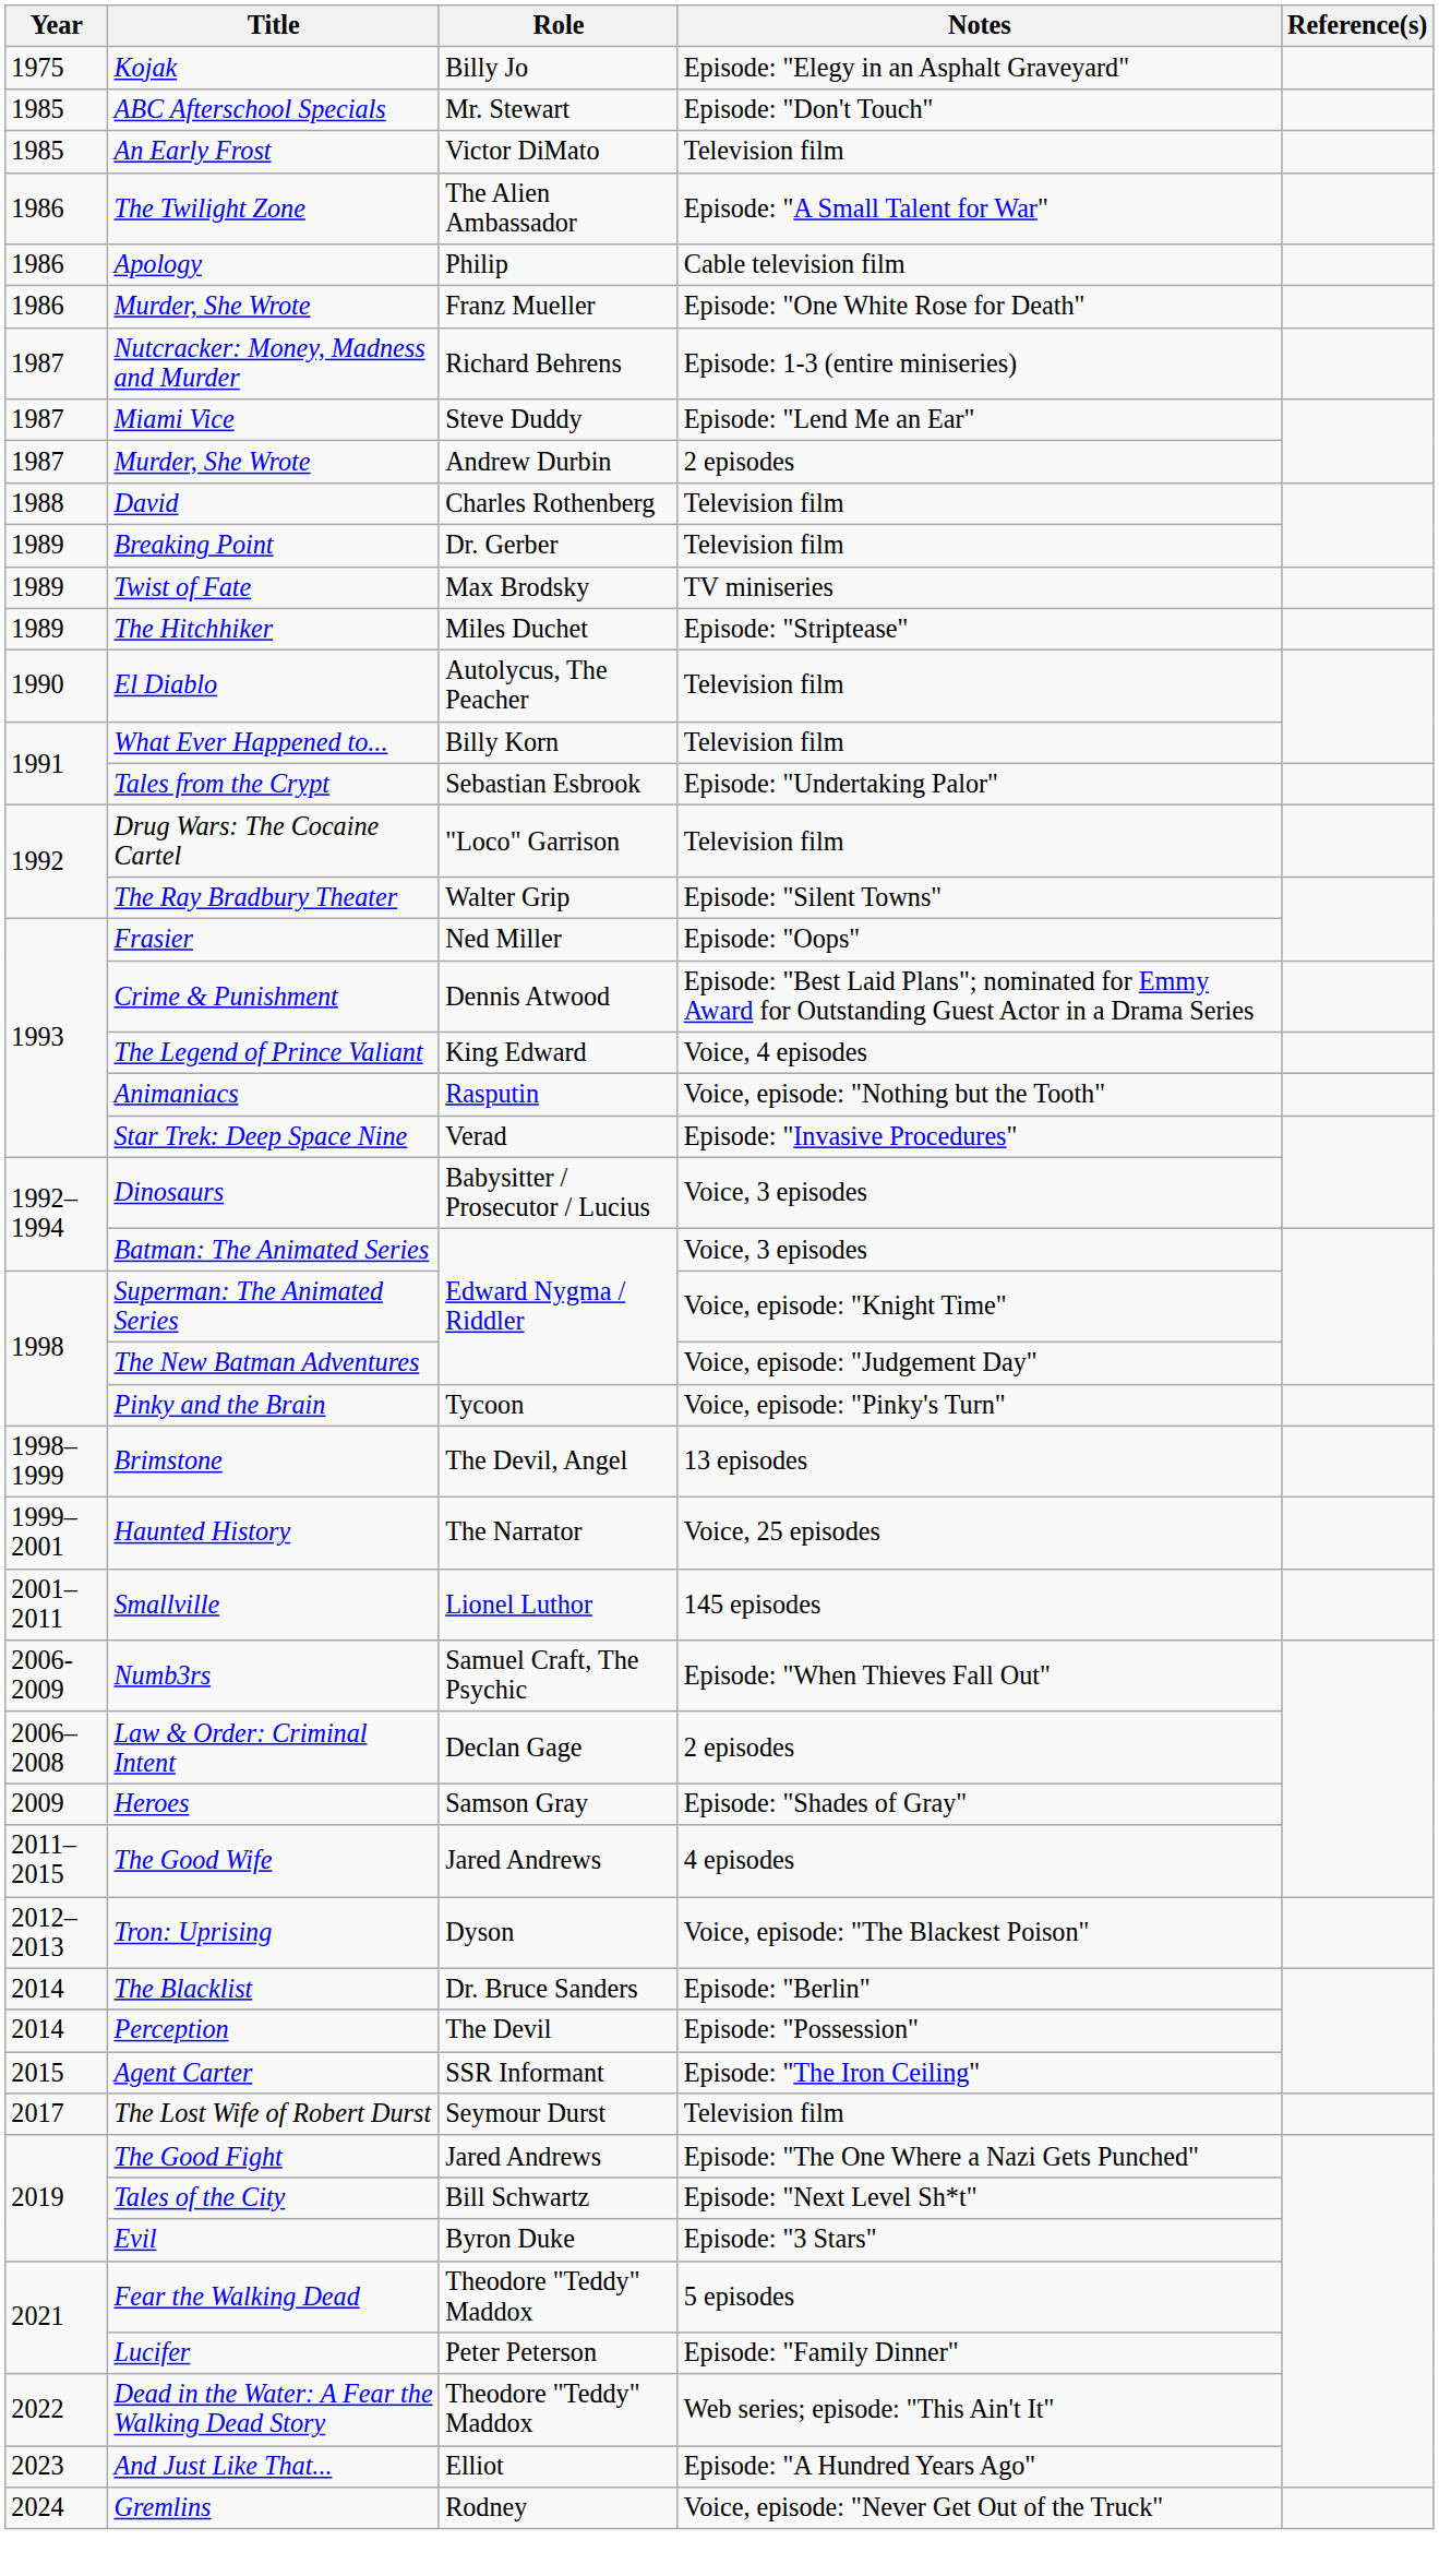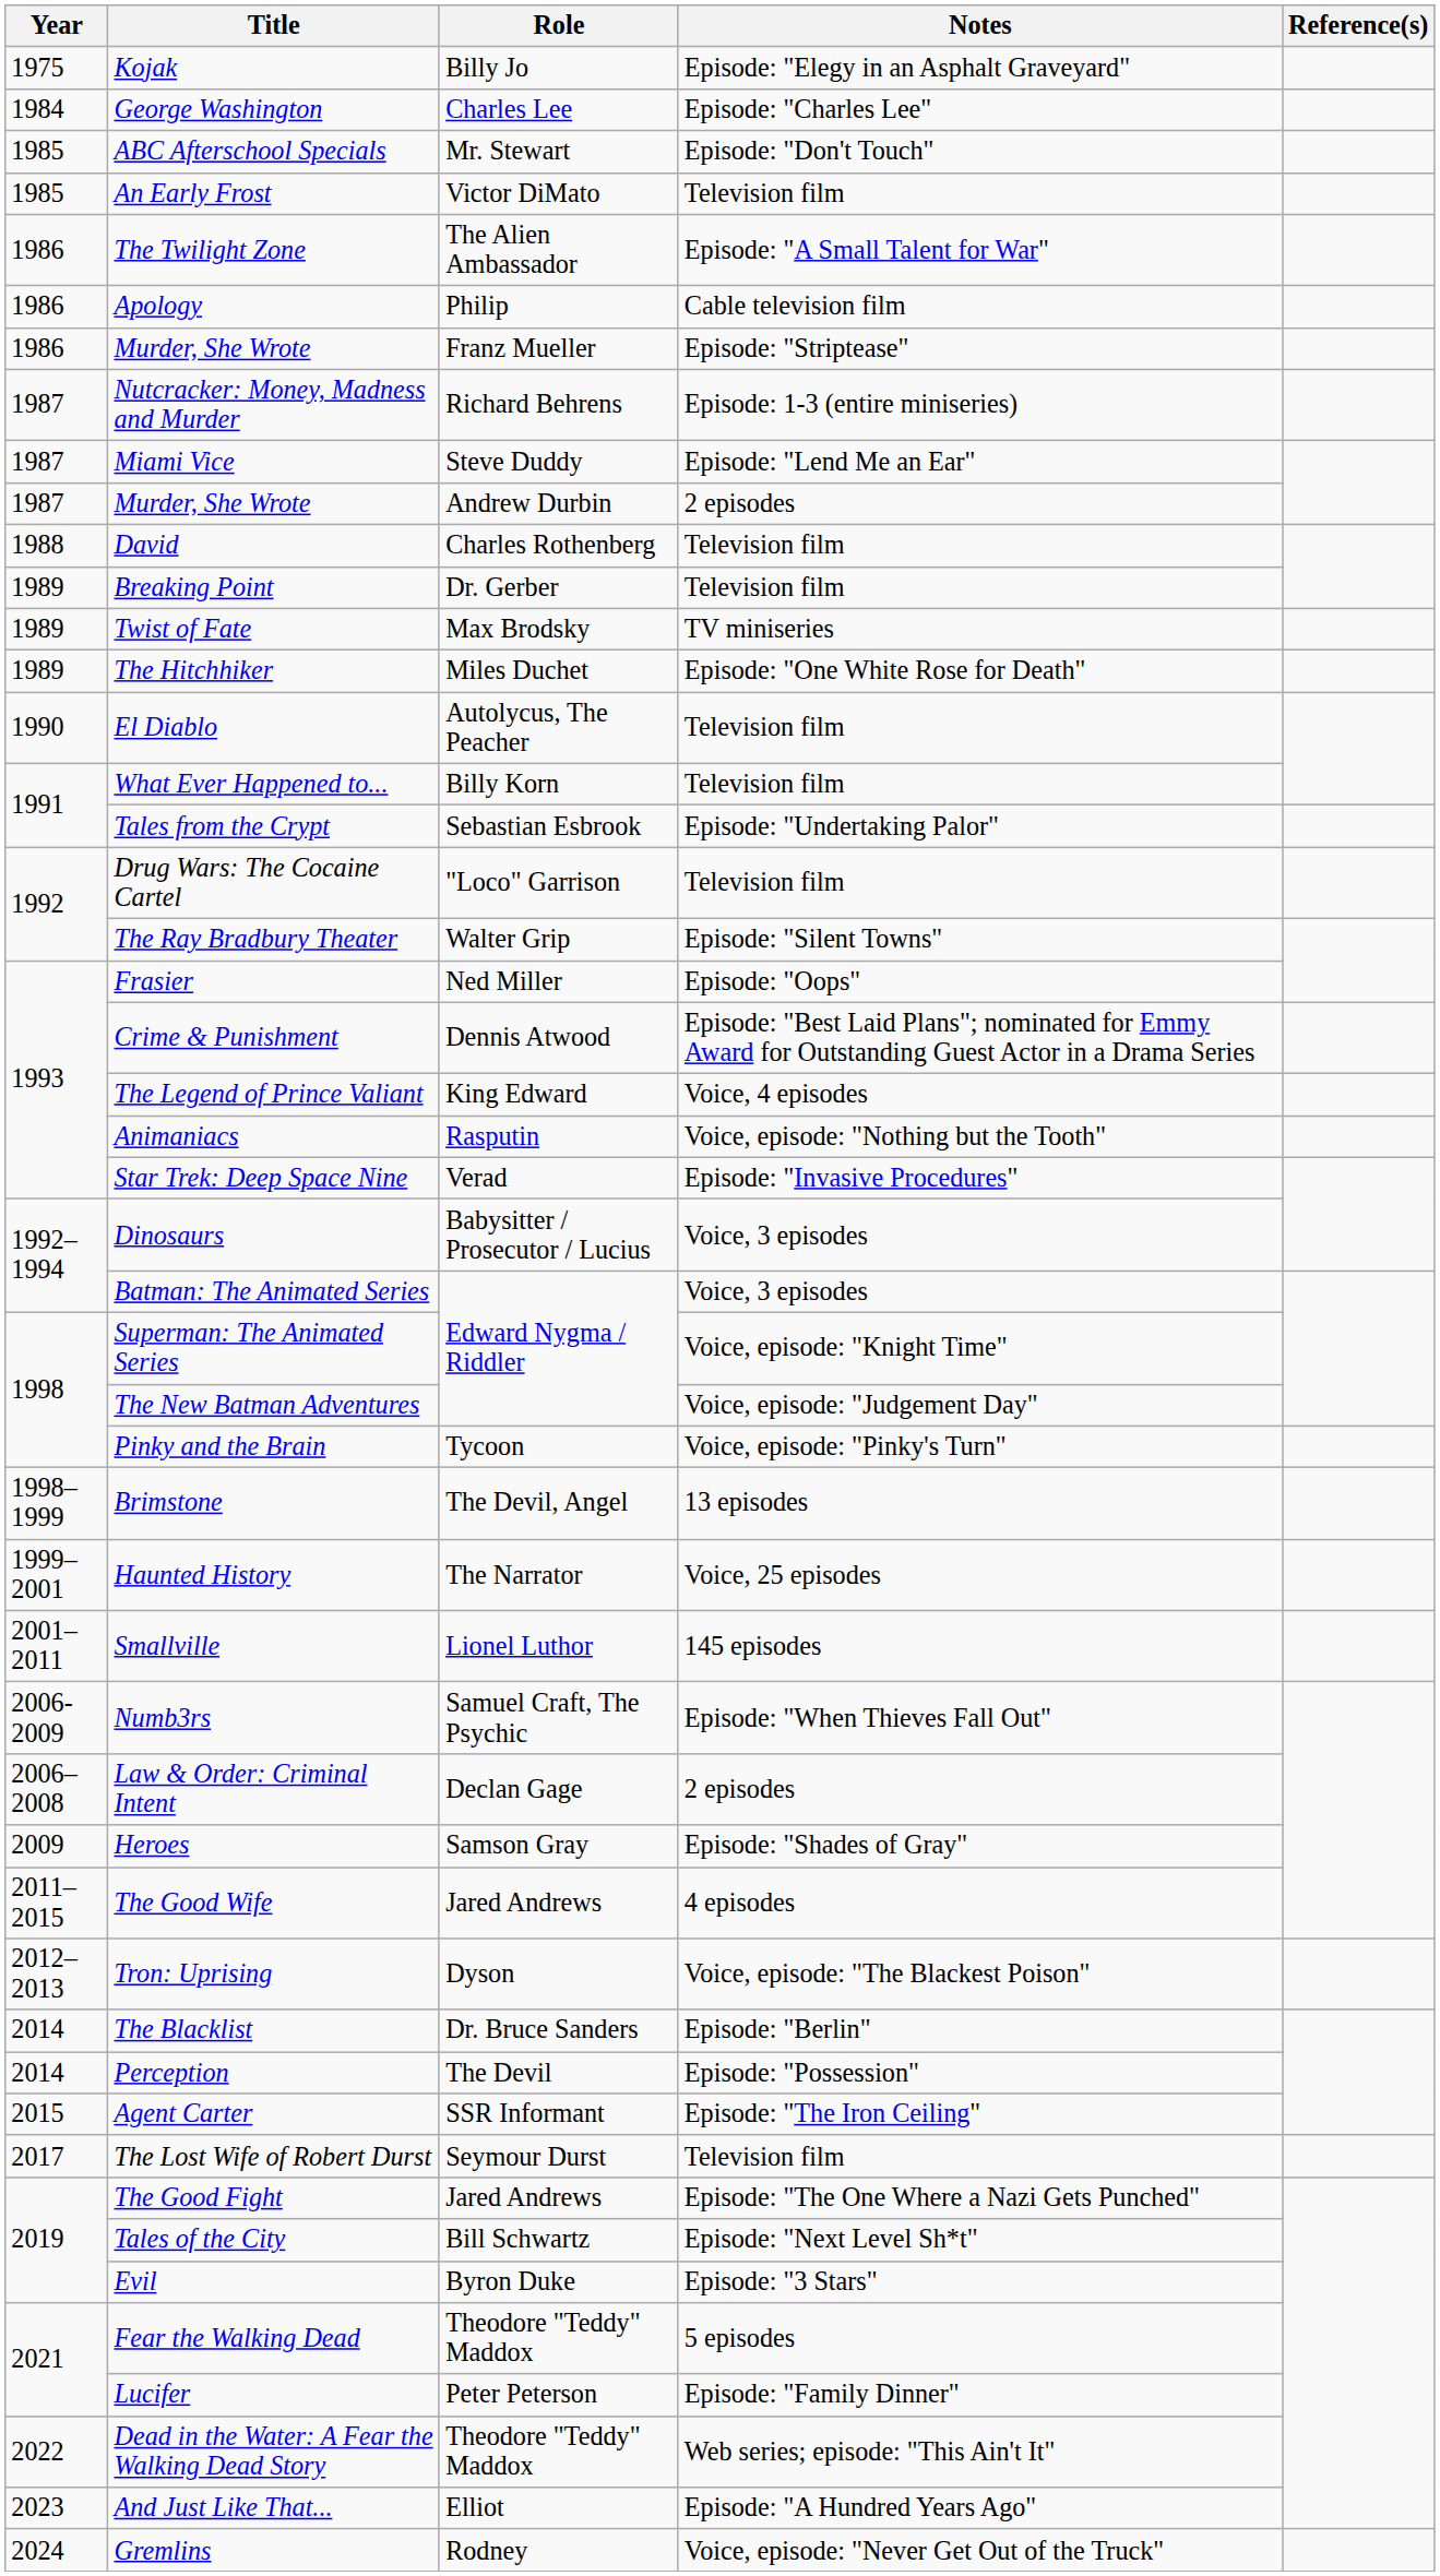+ row: 1984 | George Washington | Charles Lee | Episode: "Charles Lee"
Murder, She Wrote / Franz Mueller | Notes: Episode: "One White Rose for Death" -> Episode: "Striptease"
The Hitchhiker | Notes: Episode: "Striptease" -> Episode: "One White Rose for Death"
